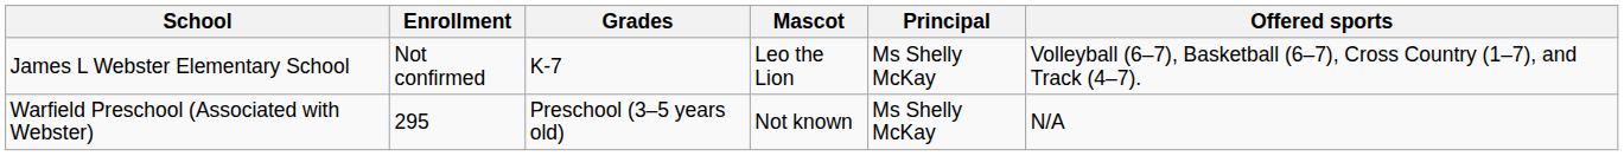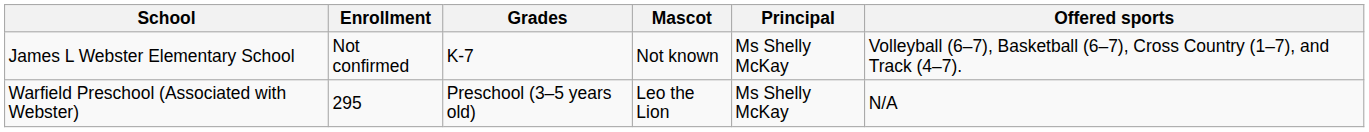James L Webster Elementary School | Mascot: Leo the Lion -> Not known
Warfield Preschool (Associated with Webster) | Mascot: Not known -> Leo the Lion
